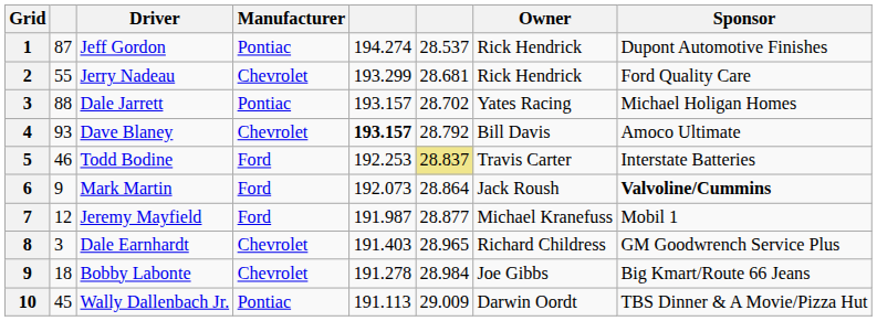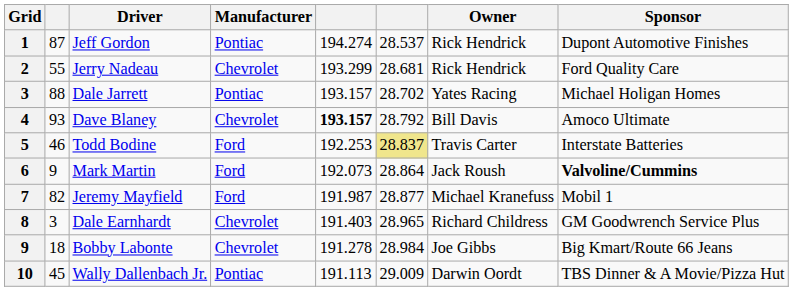Jeremy Mayfield | column 2: 12 -> 82
